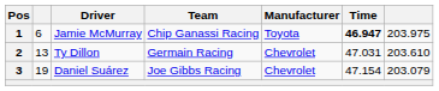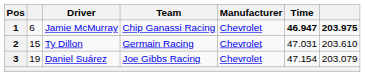Jamie McMurray | Manufacturer: Toyota -> Chevrolet
Jamie McMurray | column 7: normal -> bold
Ty Dillon | column 2: 13 -> 15
